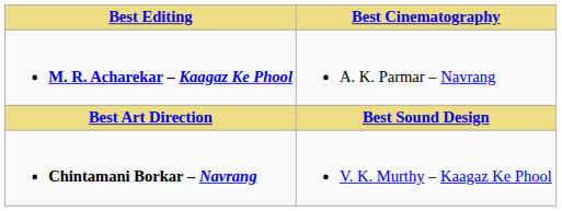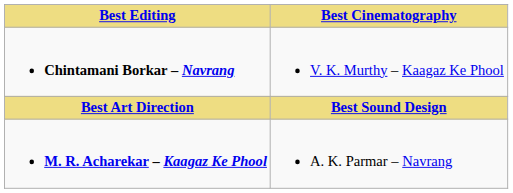rows swapped: Chintamani Borkar – Navrang <-> M. R. Acharekar – Kaagaz Ke Phool
